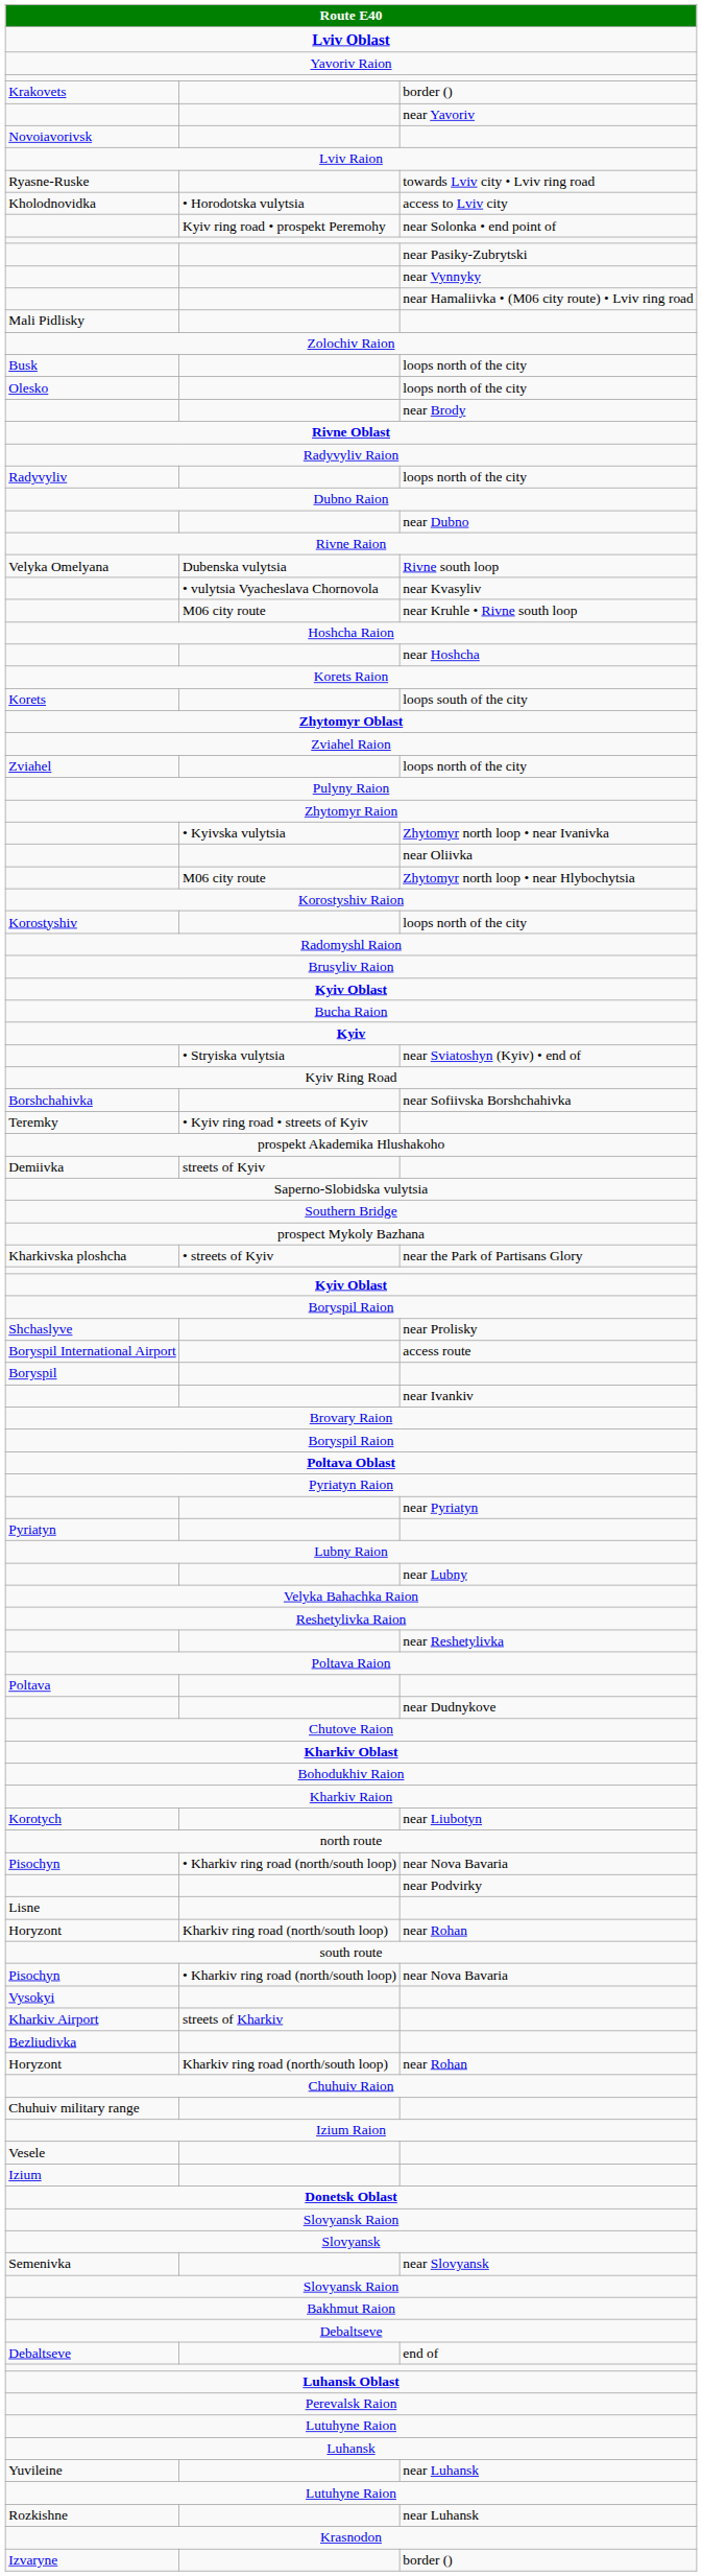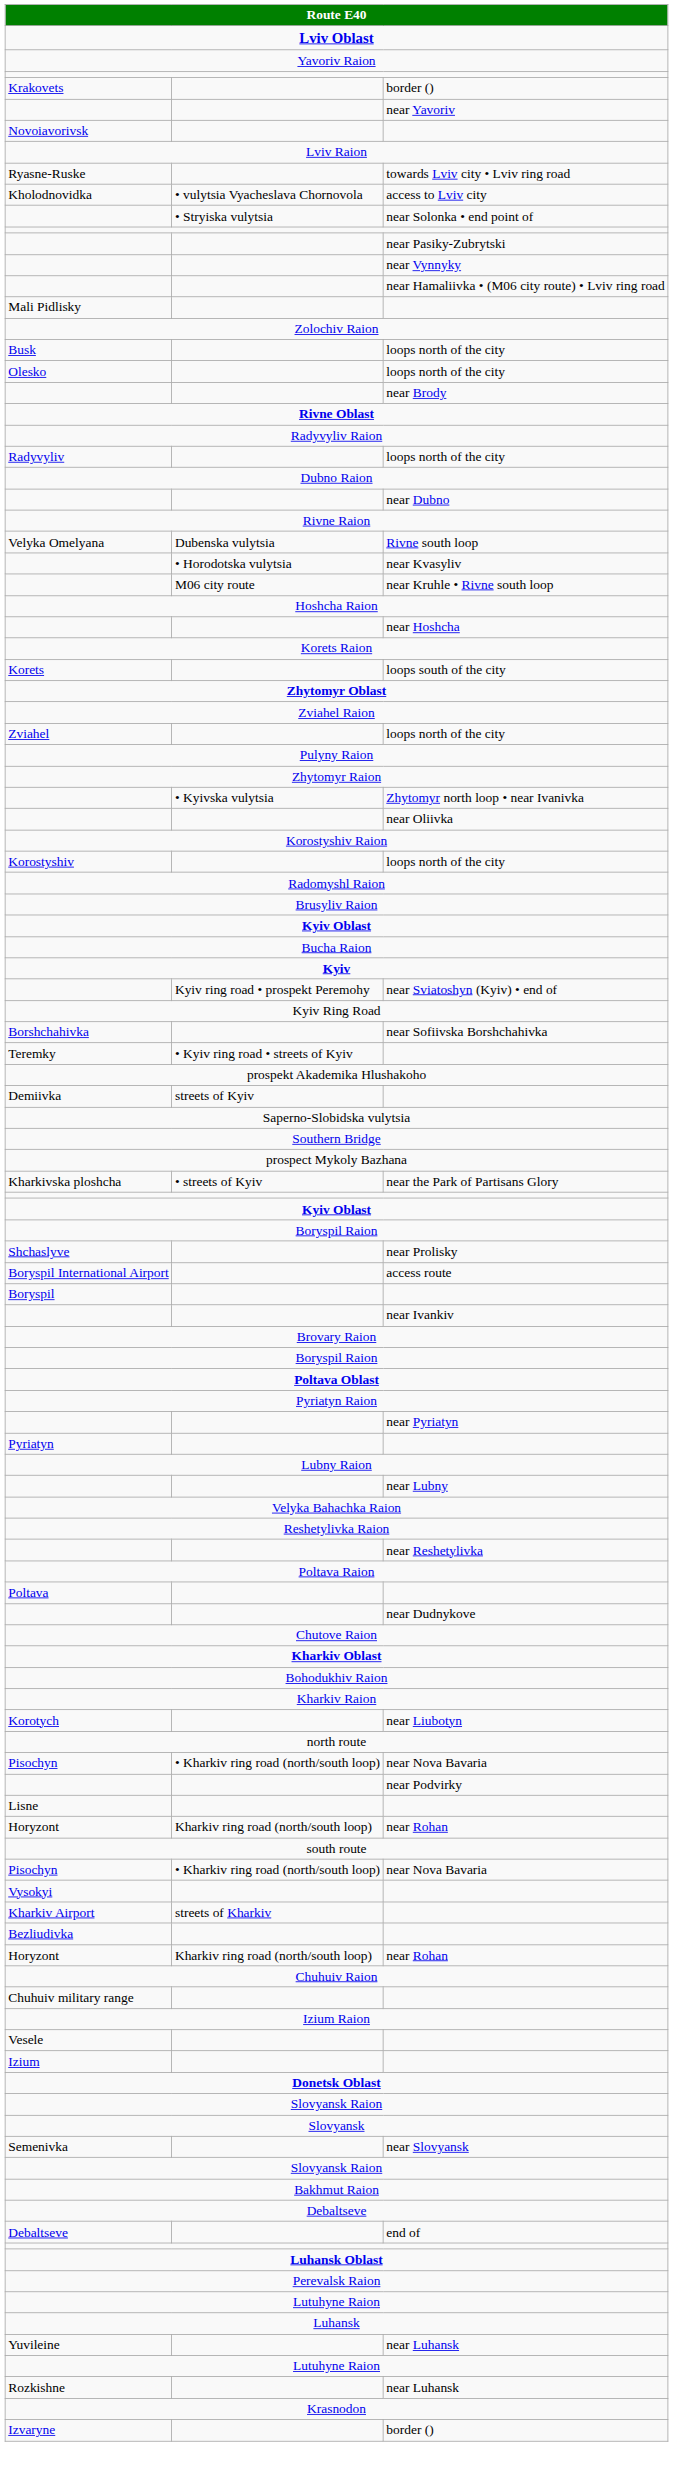access to Lviv city | column 2: • Horodotska vulytsia -> • vulytsia Vyacheslava Chornovola
near Solonka • end point of | column 2: Kyiv ring road • prospekt Peremohy -> • Stryiska vulytsia
near Kvasyliv | column 2: • vulytsia Vyacheslava Chornovola -> • Horodotska vulytsia
- row: M06 city route | Zhytomyr north loop • near Hlybochytsia
near Sviatoshyn (Kyiv) • end of | column 2: • Stryiska vulytsia -> Kyiv ring road • prospekt Peremohy
